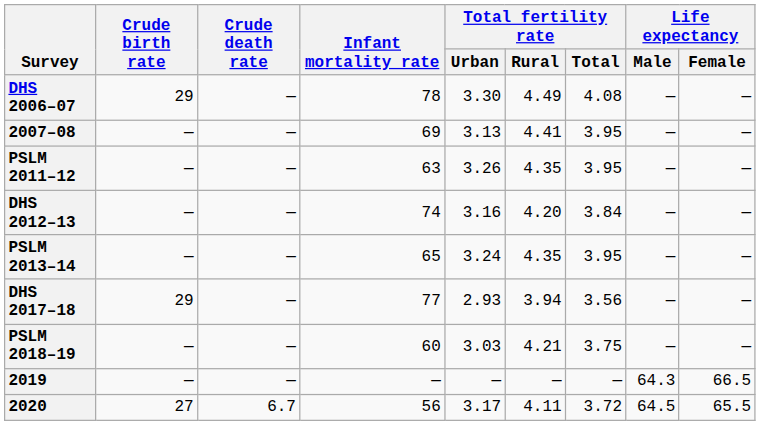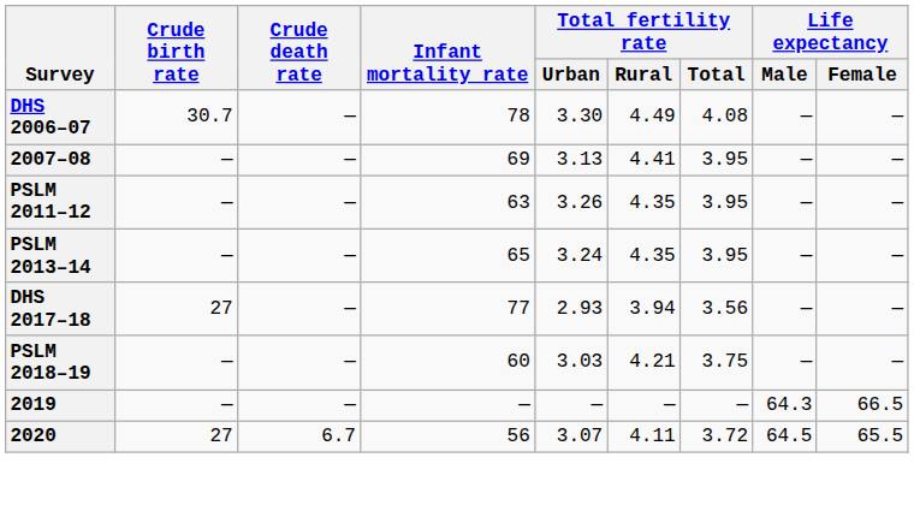DHS 2006–07 | Crude birth rate: 29 -> 30.7
- row: DHS 2012–13 | — | — | 74 | 3.16 | 4.20 | 3.84 | — | —
DHS 2017–18 | Crude birth rate: 29 -> 27
2020 | Total fertility rate / Urban: 3.17 -> 3.07
